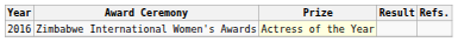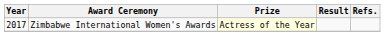Zimbabwe International Women's Awards | Year: 2016 -> 2017
